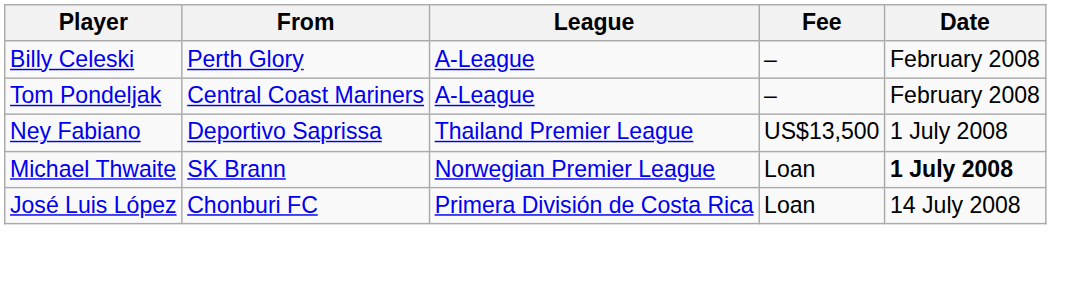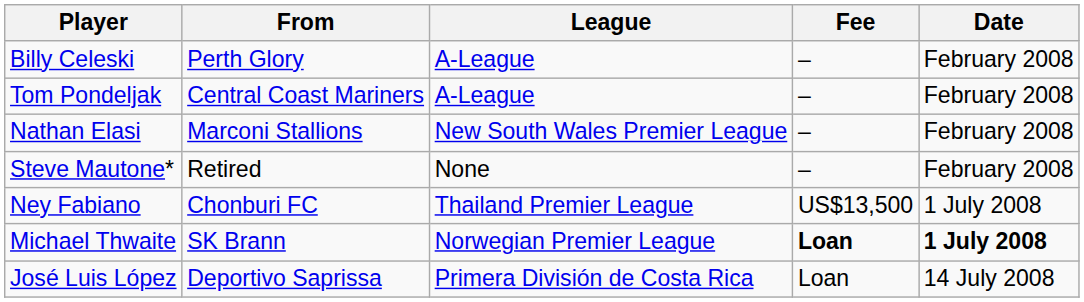+ row: Nathan Elasi | Marconi Stallions | New South Wales Premier League | – | February 2008
+ row: Steve Mautone* | Retired | None | – | February 2008
Ney Fabiano | From: Deportivo Saprissa -> Chonburi FC
Michael Thwaite | Fee: normal -> bold
José Luis López | From: Chonburi FC -> Deportivo Saprissa
